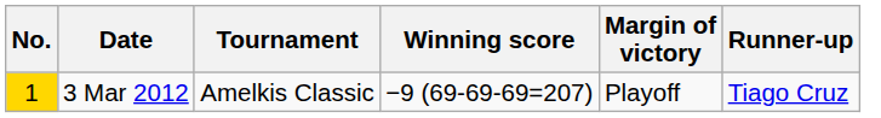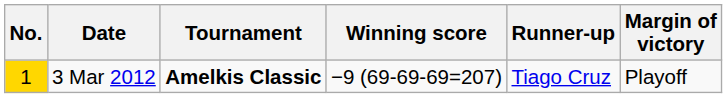columns swapped: Margin of victory <-> Runner-up
3 Mar 2012 | Tournament: normal -> bold
